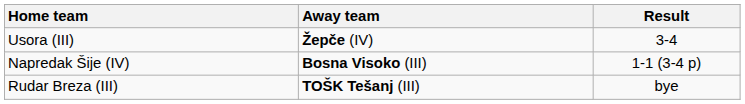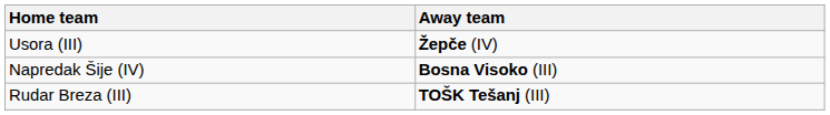- column: Result | 3-4 | 1-1 (3-4 p) | bye
